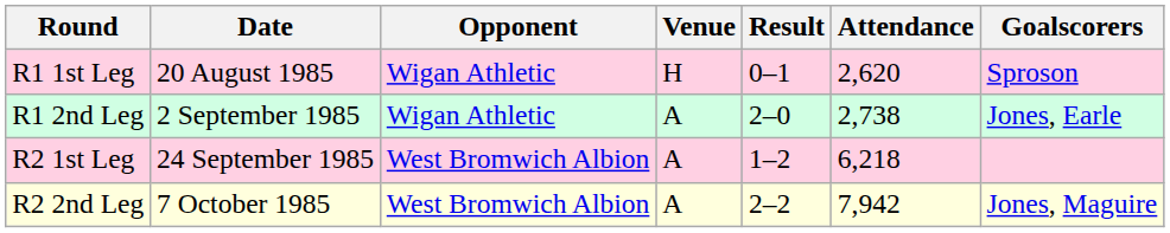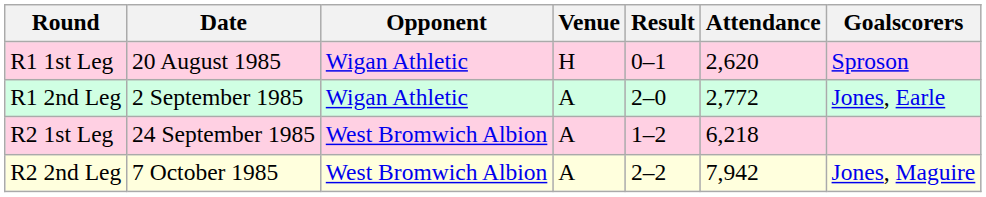R1 2nd Leg | Attendance: 2,738 -> 2,772
